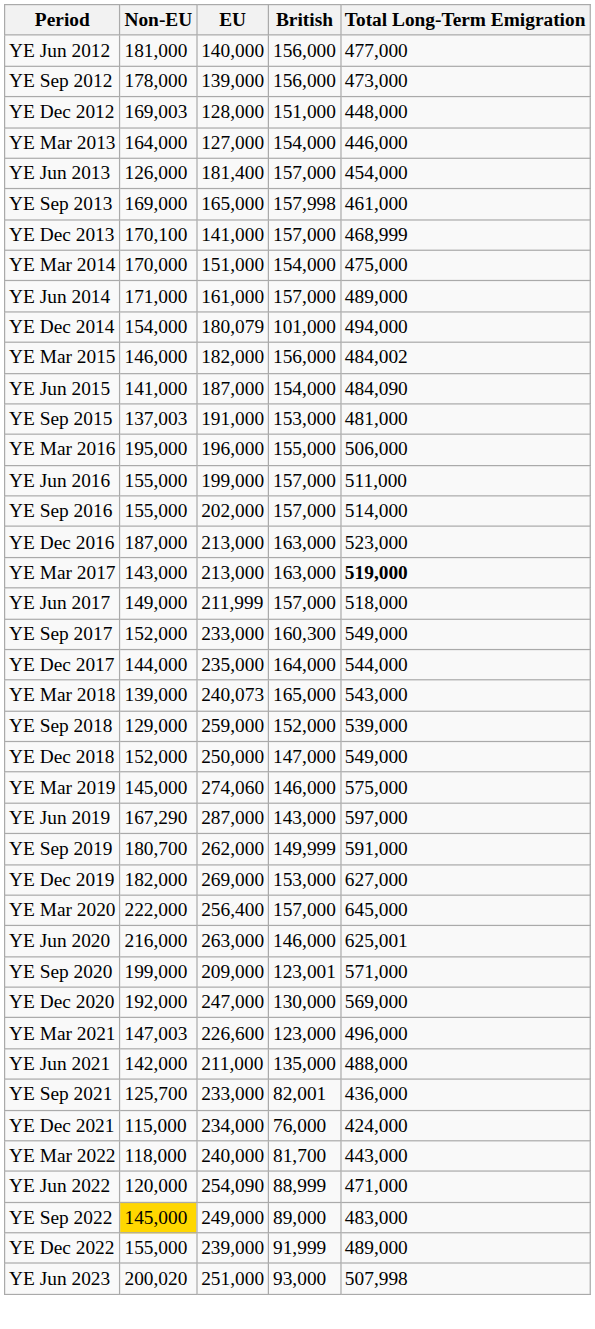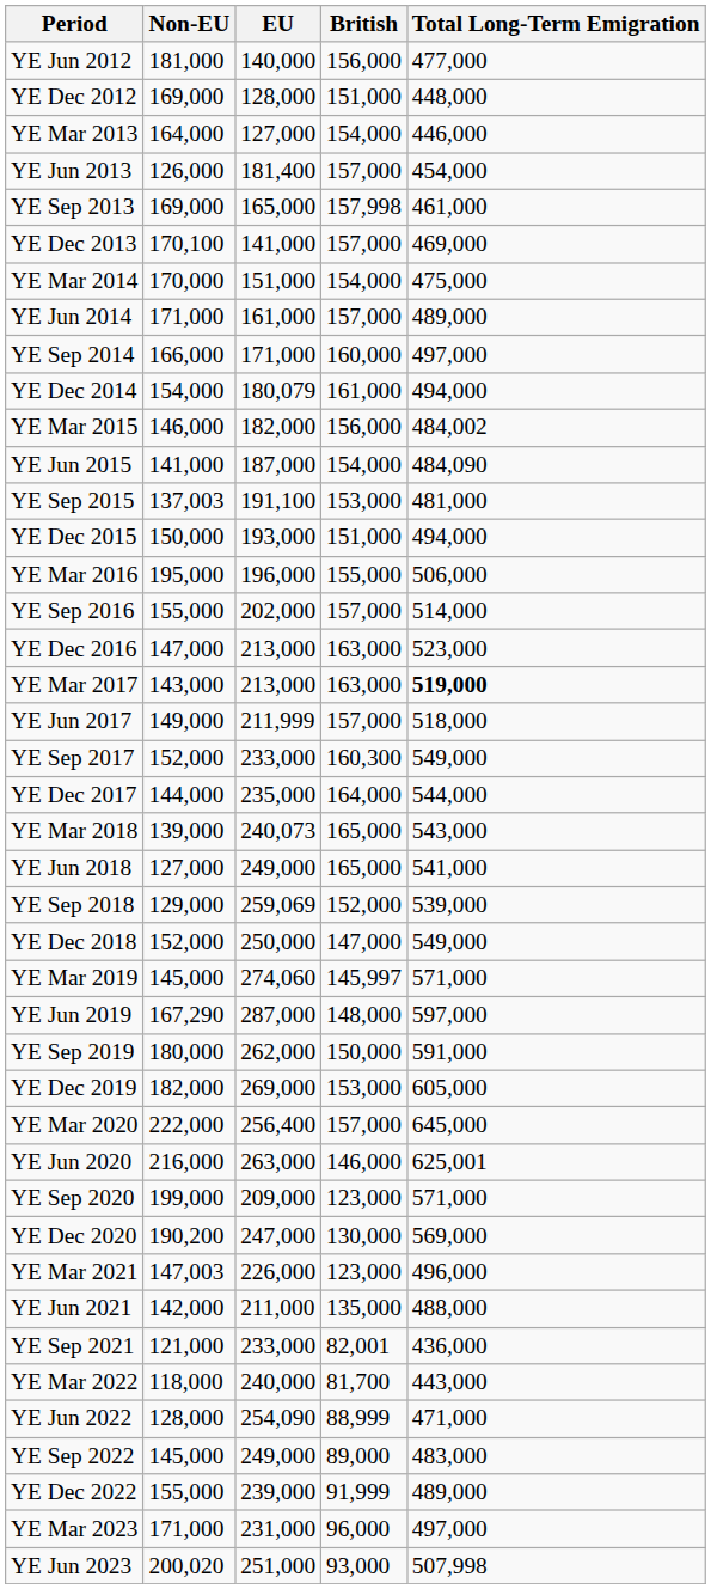- row: YE Sep 2012 | 178,000 | 139,000 | 156,000 | 473,000
YE Dec 2012 | Non-EU: 169,003 -> 169,000
YE Dec 2013 | Total Long-Term Emigration: 468,999 -> 469,000
+ row: YE Sep 2014 | 166,000 | 171,000 | 160,000 | 497,000
YE Dec 2014 | British: 101,000 -> 161,000
YE Sep 2015 | EU: 191,000 -> 191,100
+ row: YE Dec 2015 | 150,000 | 193,000 | 151,000 | 494,000
- row: YE Jun 2016 | 155,000 | 199,000 | 157,000 | 511,000
YE Dec 2016 | Non-EU: 187,000 -> 147,000
+ row: YE Jun 2018 | 127,000 | 249,000 | 165,000 | 541,000
YE Sep 2018 | EU: 259,000 -> 259,069
YE Mar 2019 | British: 146,000 -> 145,997
YE Mar 2019 | Total Long-Term Emigration: 575,000 -> 571,000
YE Jun 2019 | British: 143,000 -> 148,000
YE Sep 2019 | Non-EU: 180,700 -> 180,000
YE Sep 2019 | British: 149,999 -> 150,000
YE Dec 2019 | Total Long-Term Emigration: 627,000 -> 605,000
YE Sep 2020 | British: 123,001 -> 123,000
YE Dec 2020 | Non-EU: 192,000 -> 190,200
YE Mar 2021 | EU: 226,600 -> 226,000
YE Sep 2021 | Non-EU: 125,700 -> 121,000
- row: YE Dec 2021 | 115,000 | 234,000 | 76,000 | 424,000
YE Jun 2022 | Non-EU: 120,000 -> 128,000
YE Sep 2022 | Non-EU: gold background -> no background
+ row: YE Mar 2023 | 171,000 | 231,000 | 96,000 | 497,000
